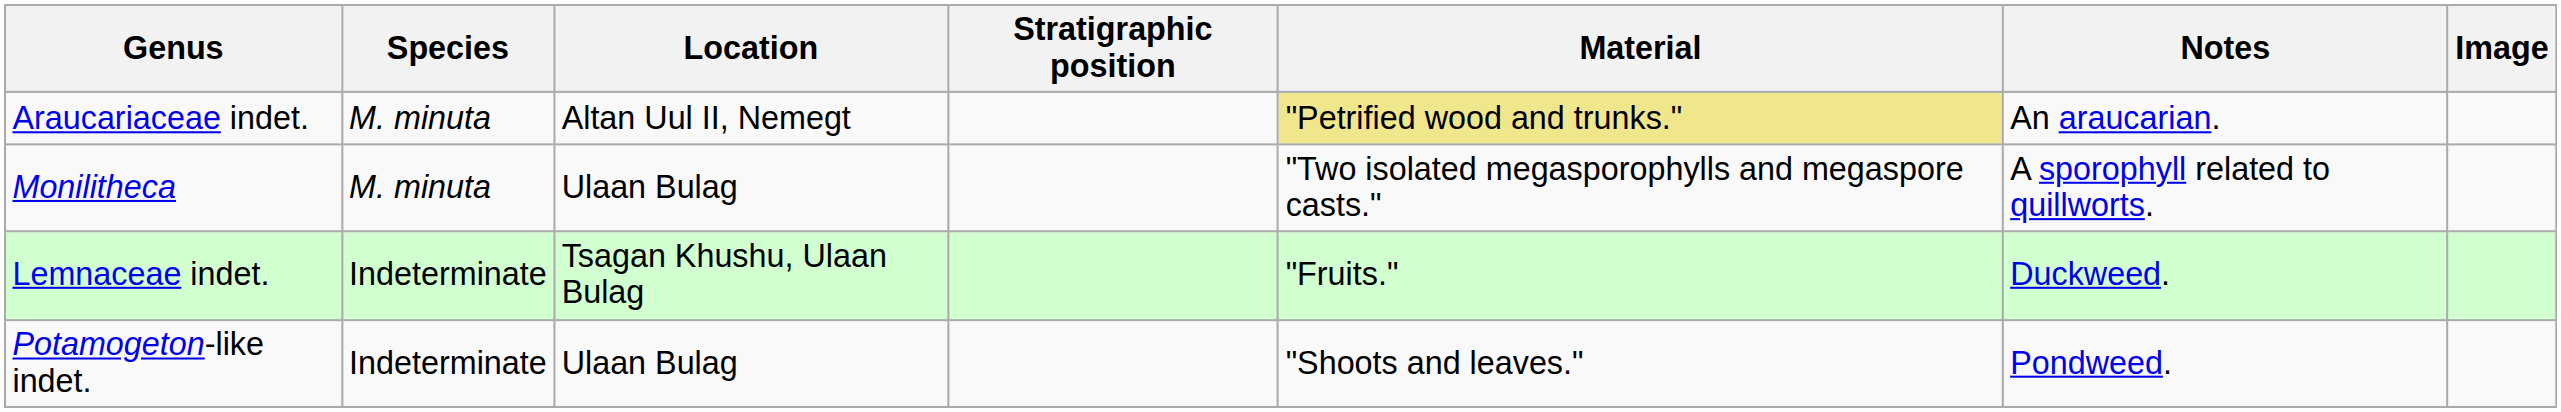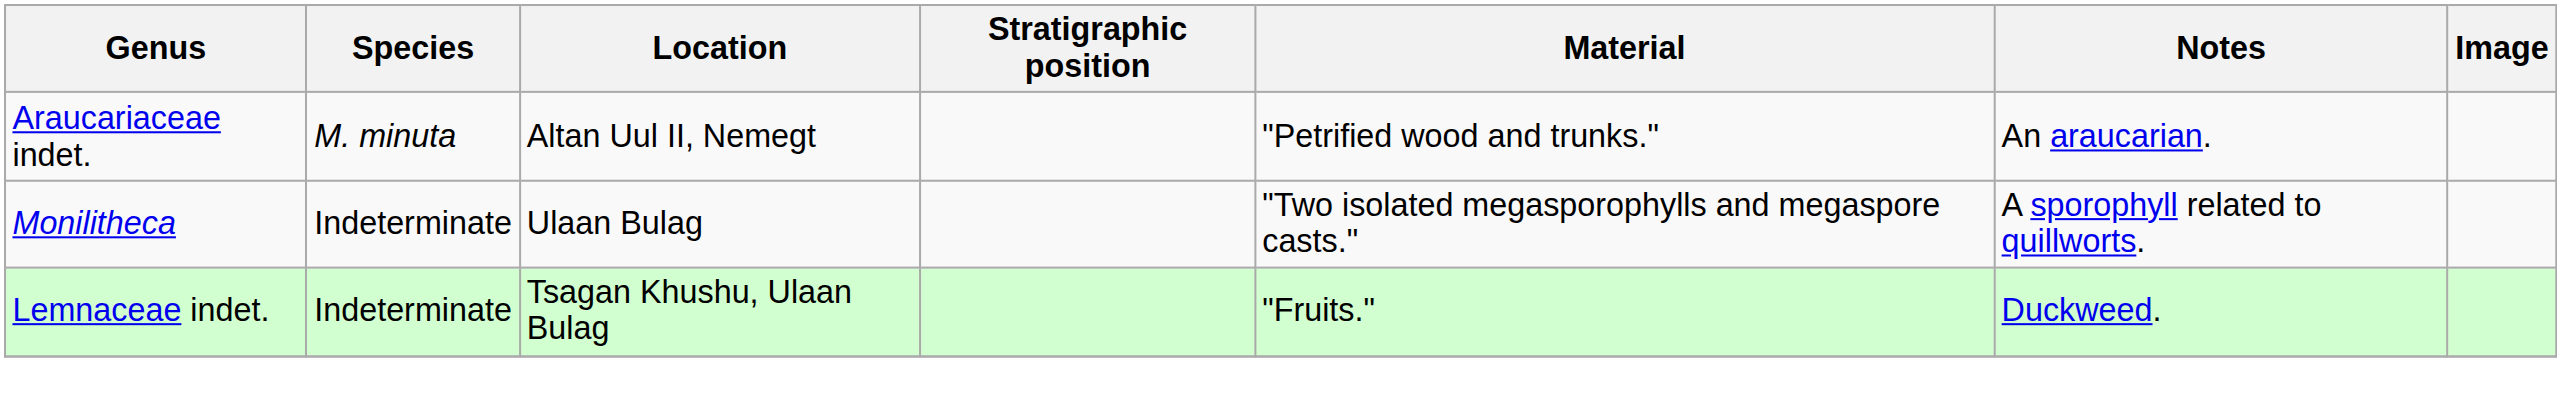Araucariaceae indet. | Material: khaki background -> no background
Monilitheca | Species: M. minuta -> Indeterminate
- row: Potamogeton-like indet. | Indeterminate | Ulaan Bulag | "Shoots and leaves." | Pondweed.
